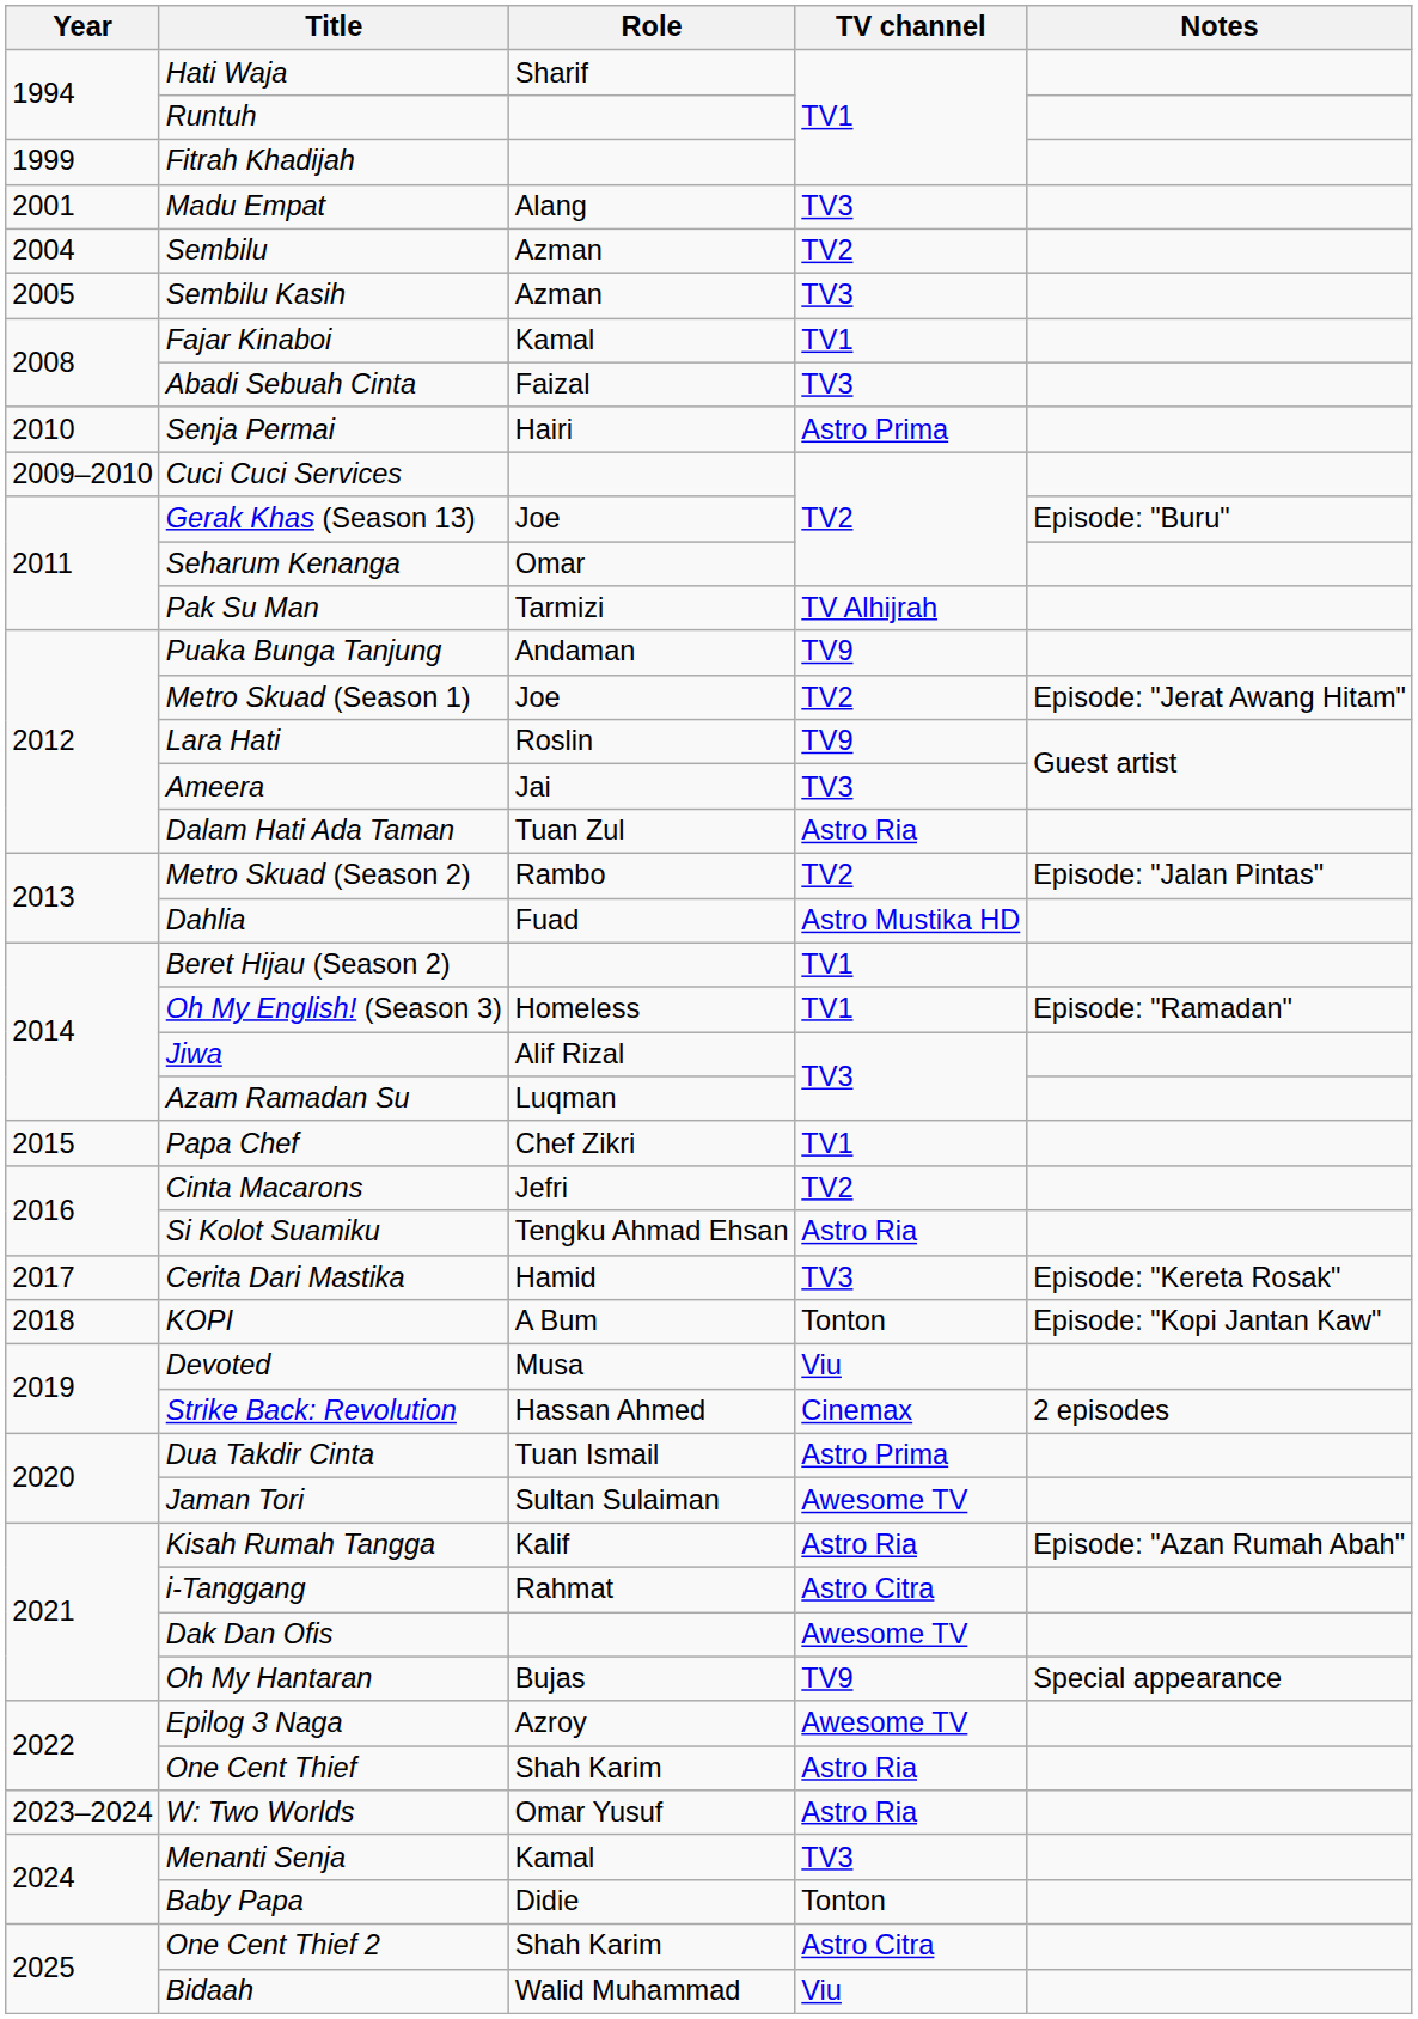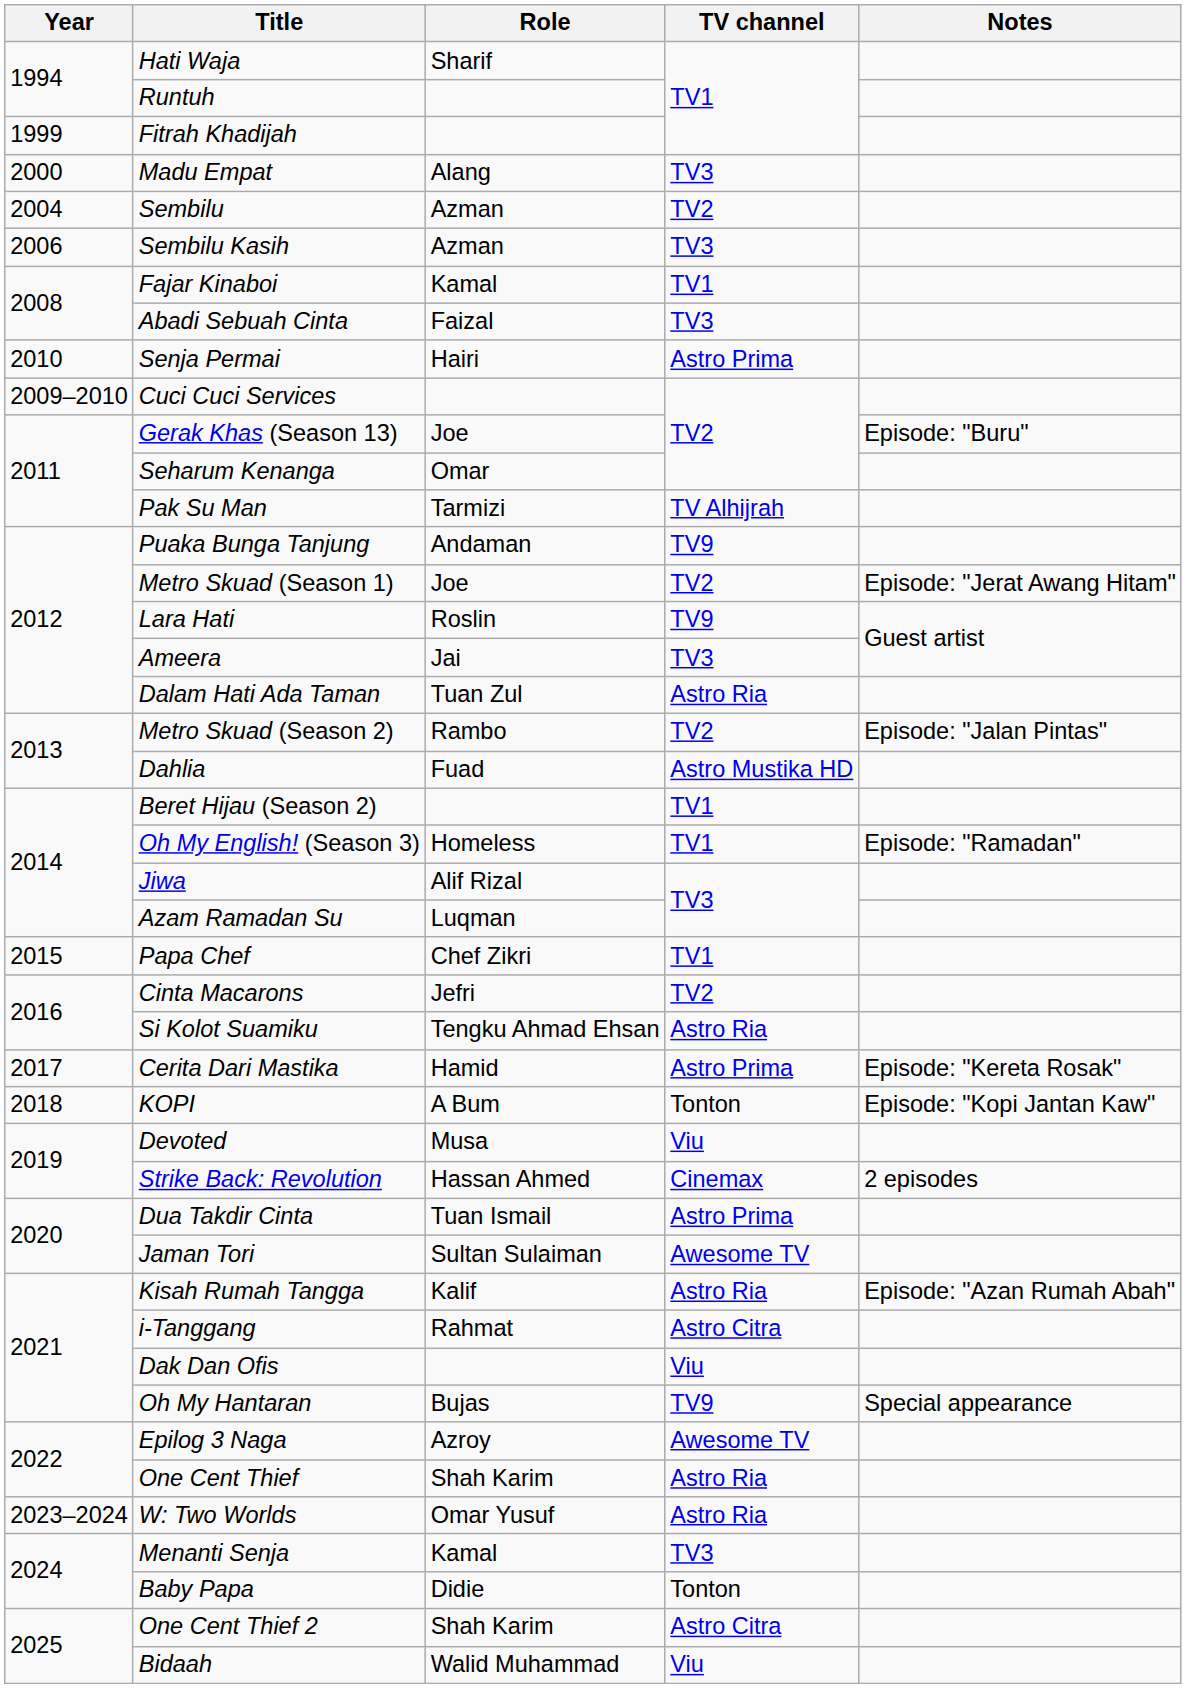Madu Empat | Year: 2001 -> 2000
Sembilu Kasih | Year: 2005 -> 2006
Cerita Dari Mastika | TV channel: TV3 -> Astro Prima
Dak Dan Ofis | TV channel: Awesome TV -> Viu
